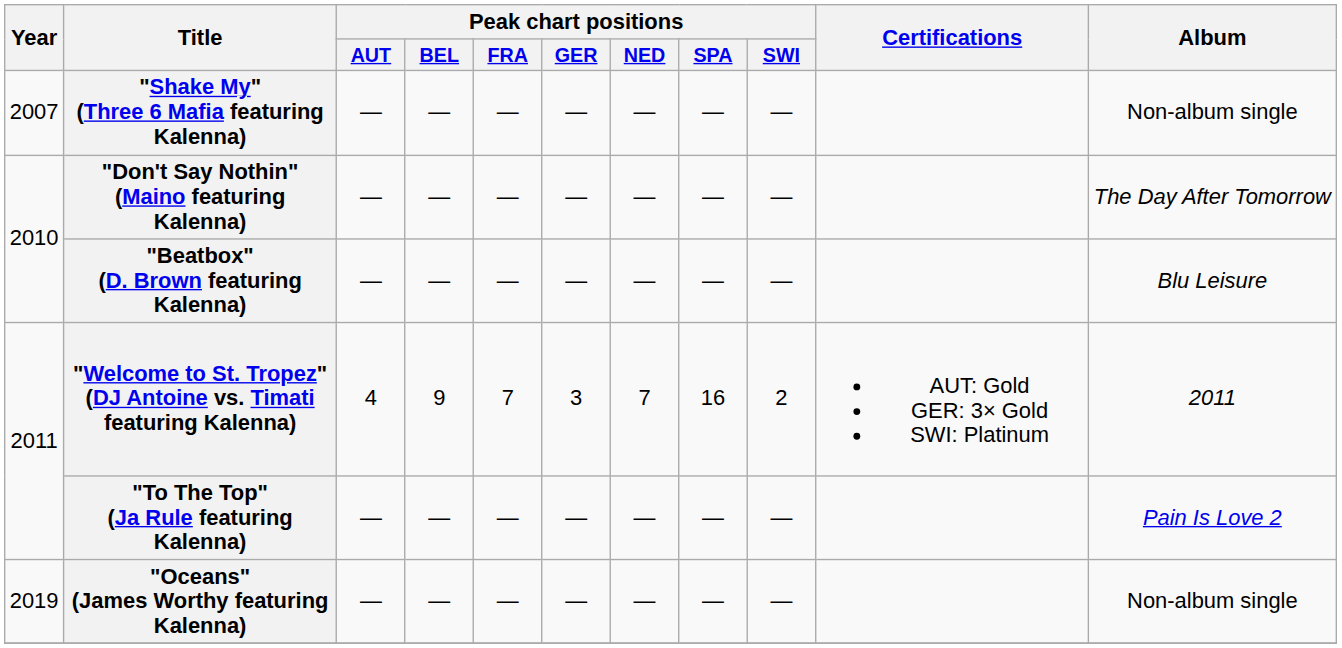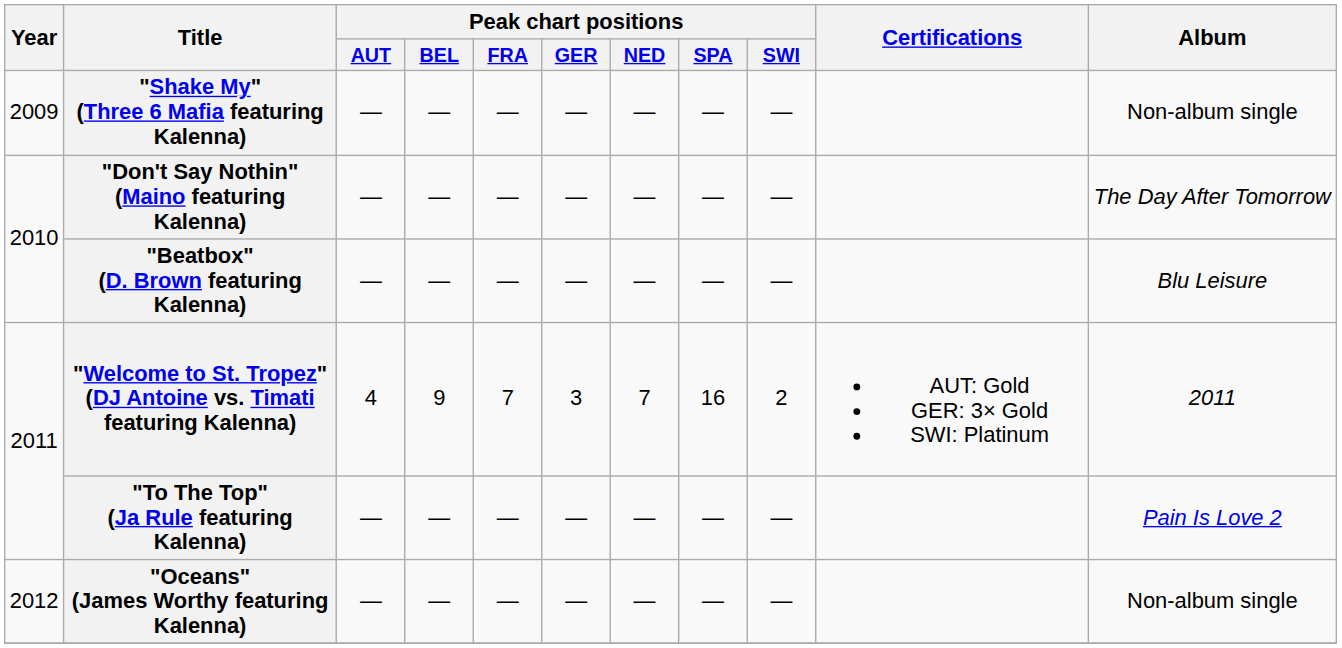"Shake My" (Three 6 Mafia featuring Kalenna) | Year: 2007 -> 2009
"Oceans" (James Worthy featuring Kalenna) | Year: 2019 -> 2012
